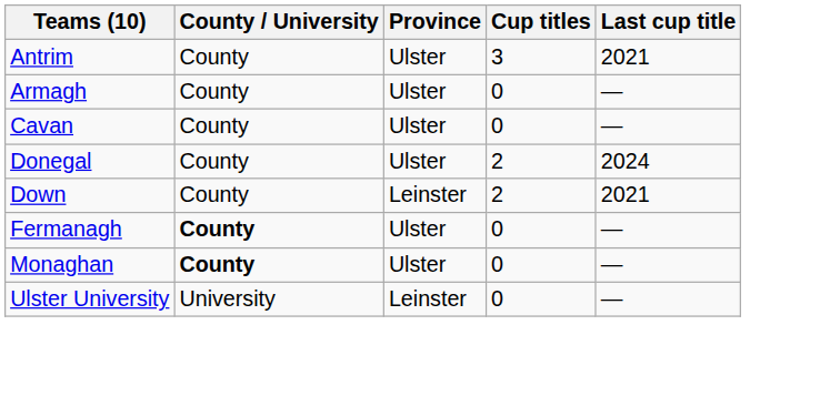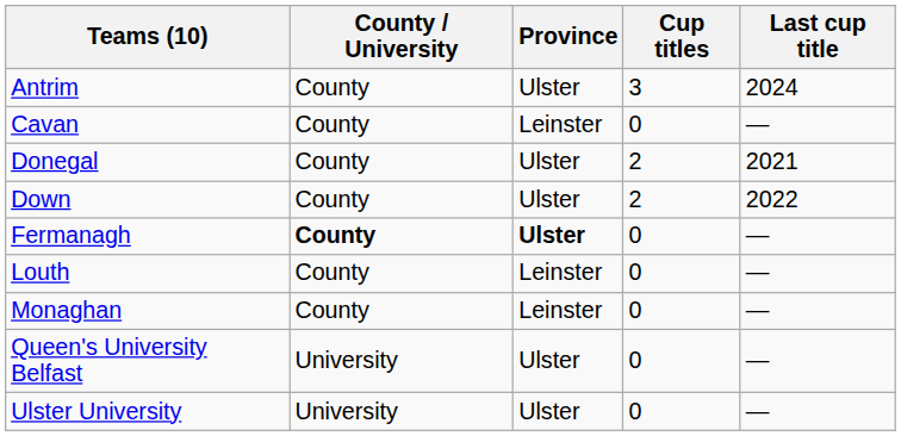Antrim | Last cup title: 2021 -> 2024
- row: Armagh | County | Ulster | 0 | —
Cavan | Province: Ulster -> Leinster
Donegal | Last cup title: 2024 -> 2021
Down | Province: Leinster -> Ulster
Down | Last cup title: 2021 -> 2022
Fermanagh | Province: normal -> bold
+ row: Louth | County | Leinster | 0 | —
Monaghan | County / University: bold -> normal
Monaghan | Province: Ulster -> Leinster
+ row: Queen's University Belfast | University | Ulster | 0 | —
Ulster University | Province: Leinster -> Ulster
